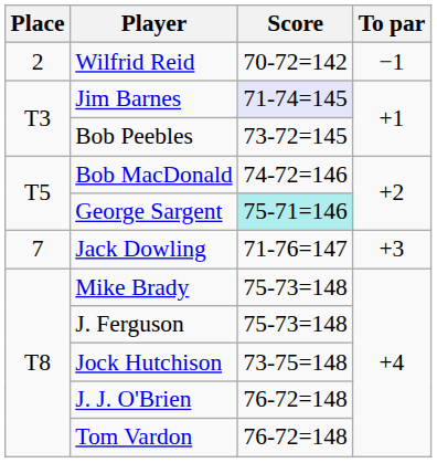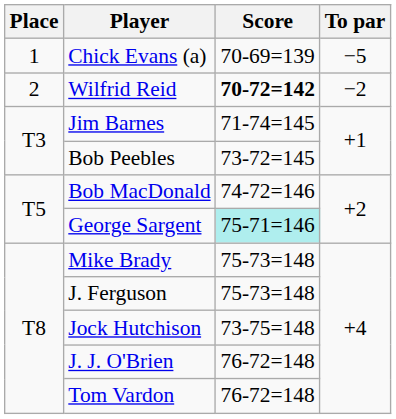+ row: 1 | Chick Evans (a) | 70-69=139 | −5
Wilfrid Reid | Score: normal -> bold
Wilfrid Reid | To par: −1 -> −2
Jim Barnes | Score: lavender background -> no background
- row: 7 | Jack Dowling | 71-76=147 | +3
